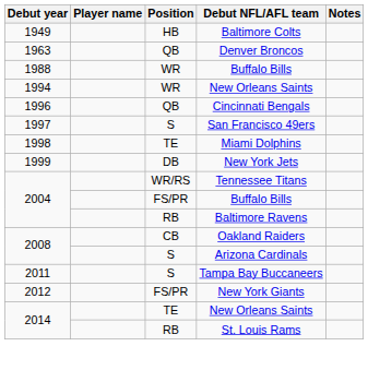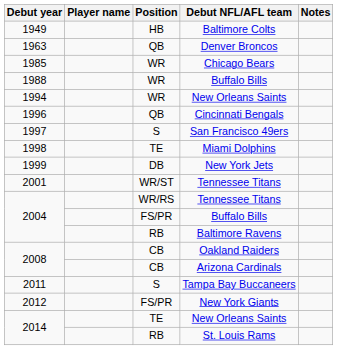+ row: 1985 | WR | Chicago Bears
+ row: 2001 | WR/ST | Tennessee Titans
Arizona Cardinals | Position: S -> CB
